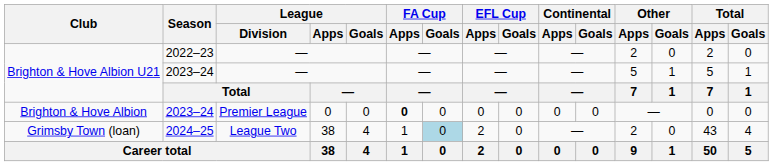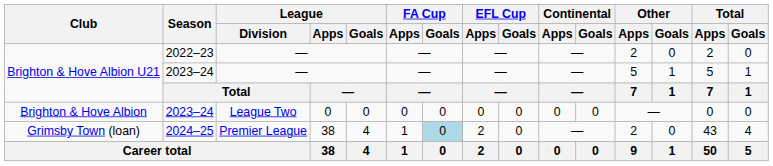Brighton & Hove Albion | League / Division: Premier League -> League Two
Brighton & Hove Albion | FA Cup / Apps: bold -> normal
Grimsby Town (loan) | League / Division: League Two -> Premier League
